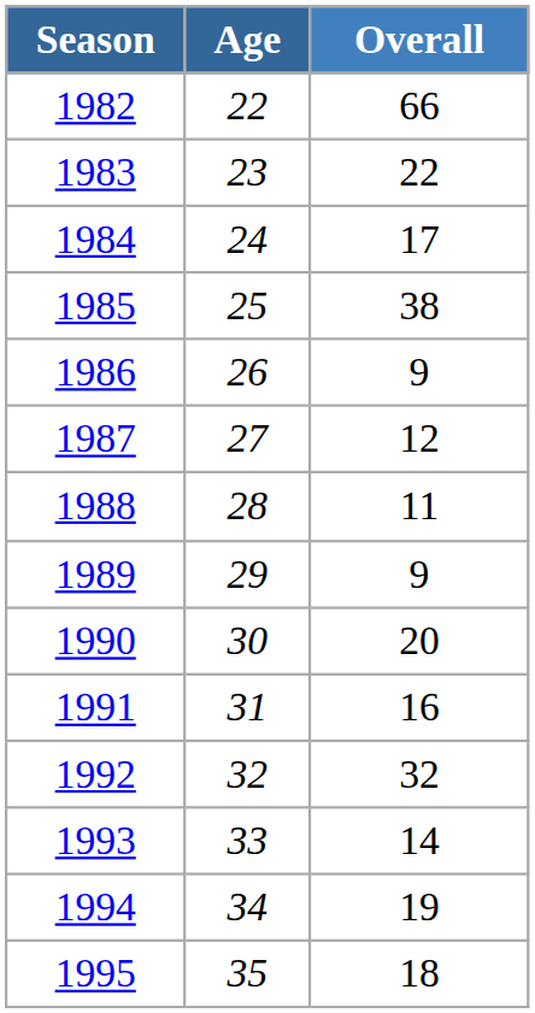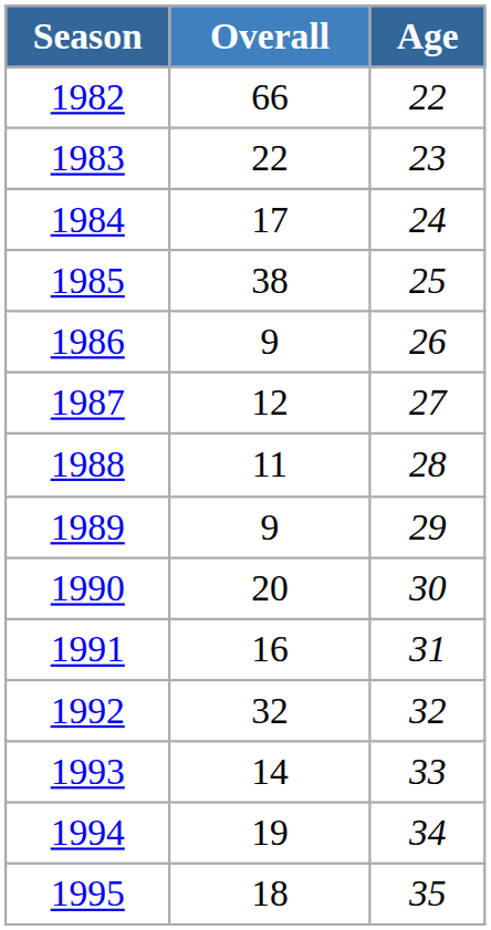columns swapped: Age <-> Overall
